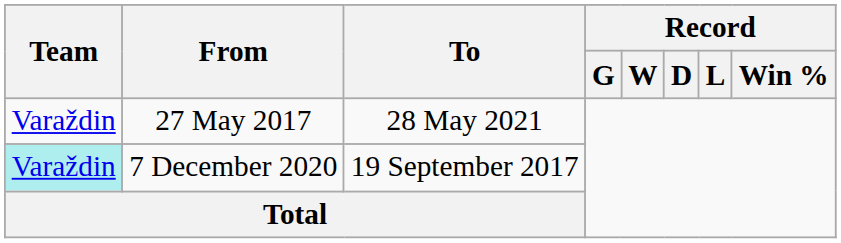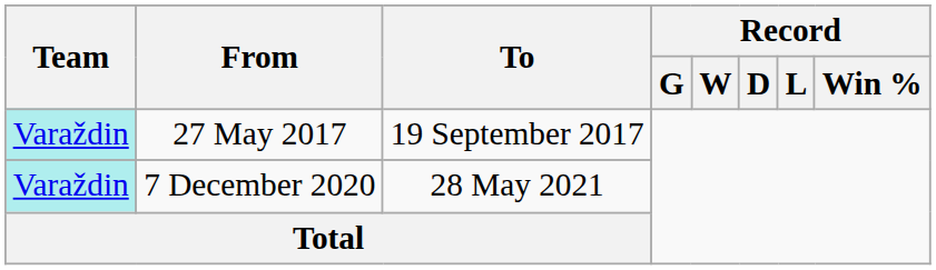27 May 2017 | Team: no background -> paleturquoise background
27 May 2017 | To: 28 May 2021 -> 19 September 2017
7 December 2020 | To: 19 September 2017 -> 28 May 2021
